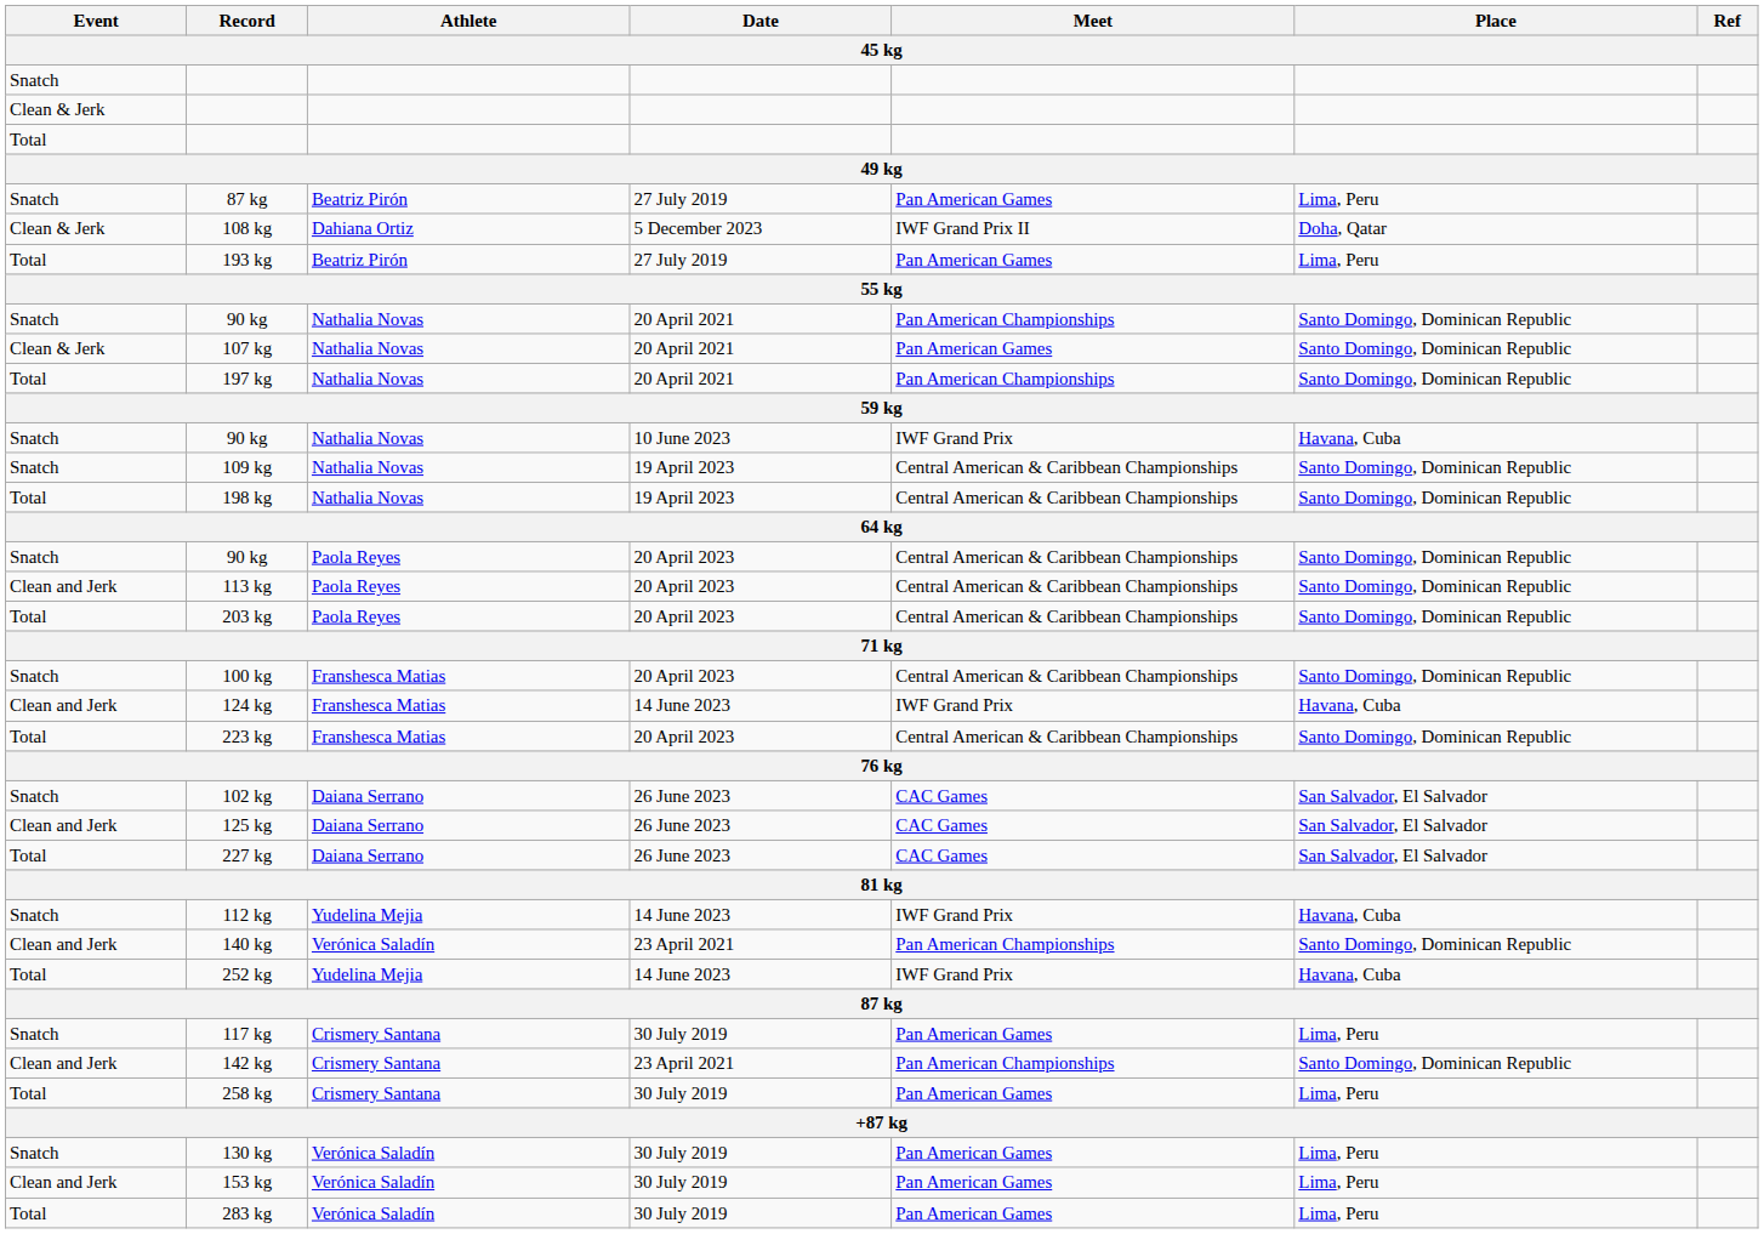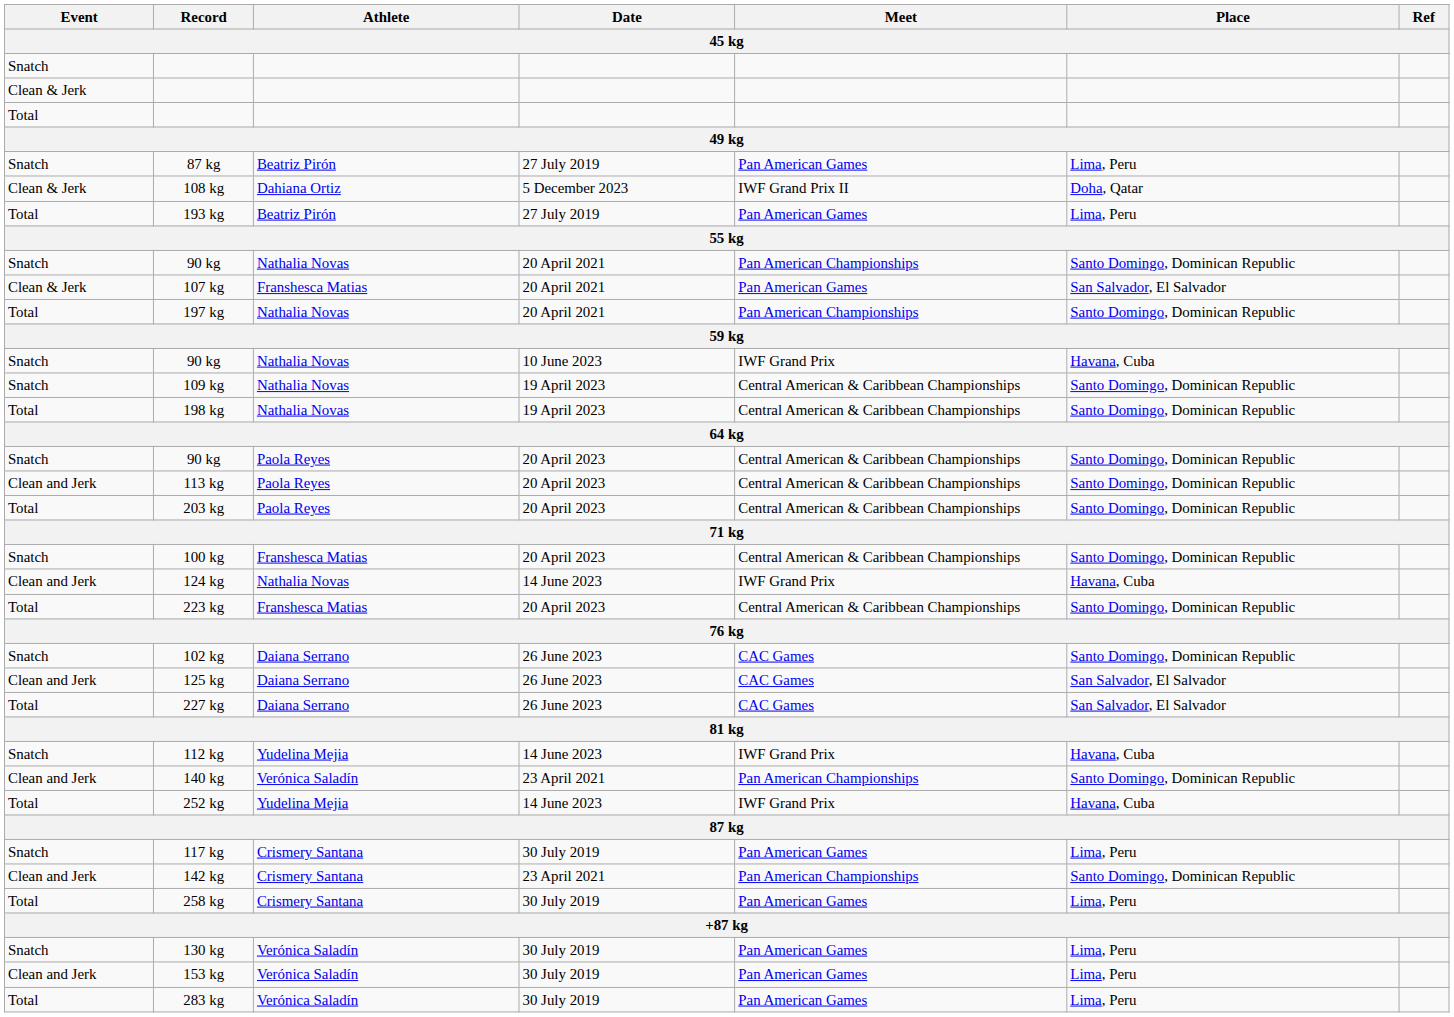107 kg | Athlete: Nathalia Novas -> Franshesca Matias
107 kg | Place: Santo Domingo, Dominican Republic -> San Salvador, El Salvador
124 kg | Athlete: Franshesca Matias -> Nathalia Novas
102 kg | Place: San Salvador, El Salvador -> Santo Domingo, Dominican Republic
